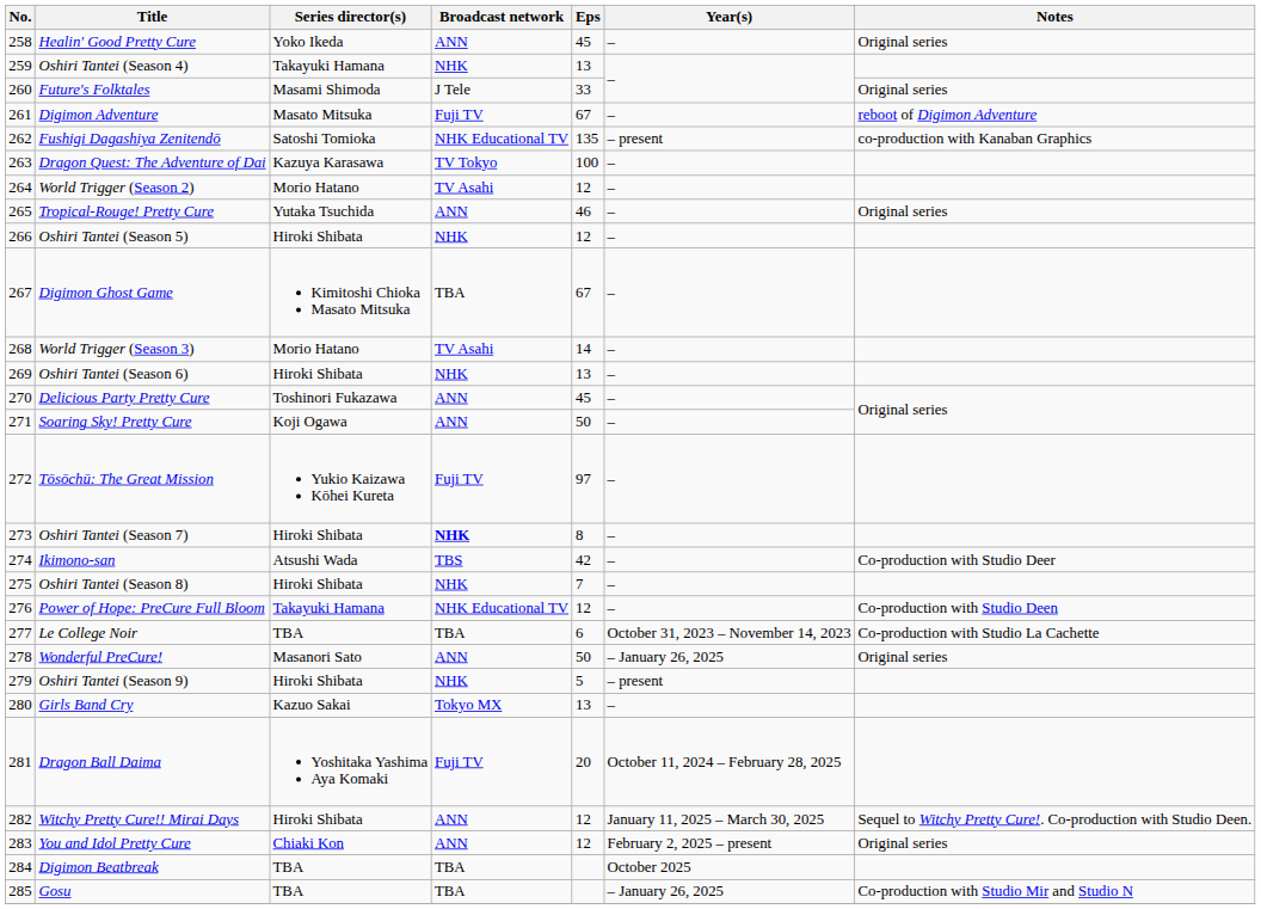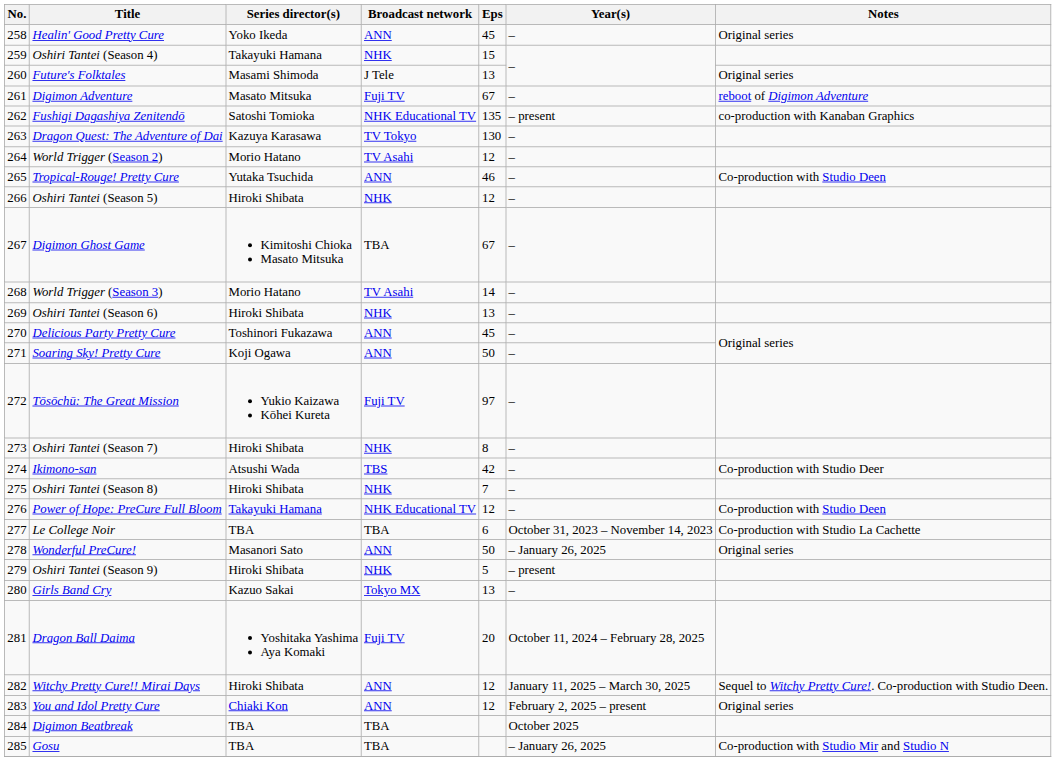Oshiri Tantei (Season 4) | Eps: 13 -> 15
Future's Folktales | Eps: 33 -> 13
Dragon Quest: The Adventure of Dai | Eps: 100 -> 130
Tropical-Rouge! Pretty Cure | Notes: Original series -> Co-production with Studio Deen
Oshiri Tantei (Season 7) | Broadcast network: bold -> normal
